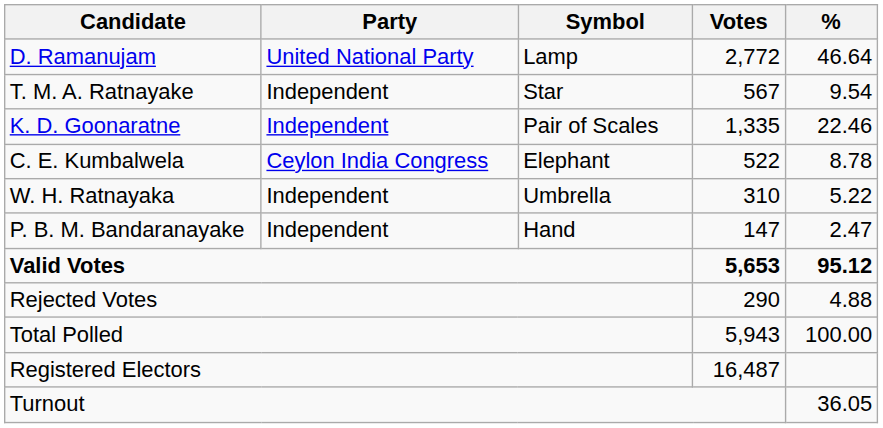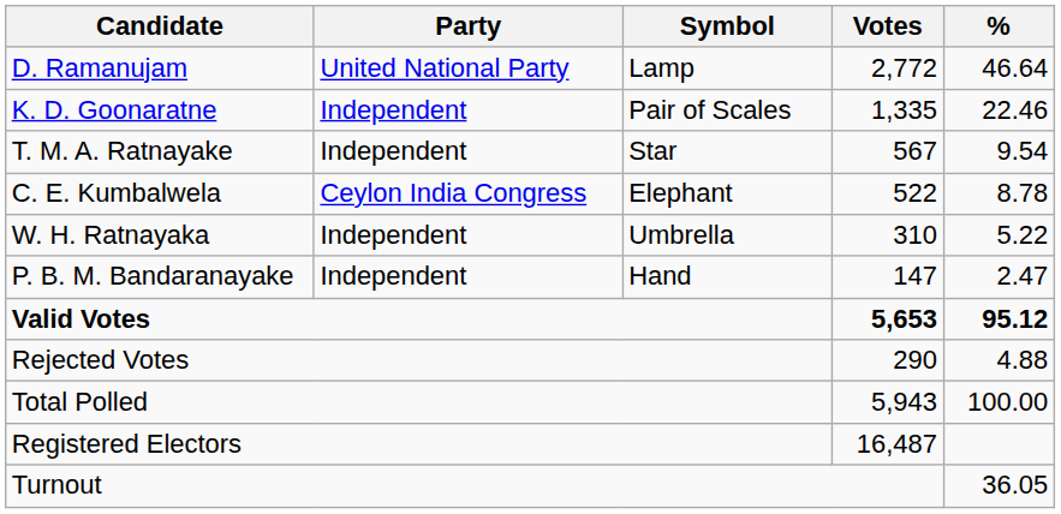rows swapped: K. D. Goonaratne <-> T. M. A. Ratnayake
